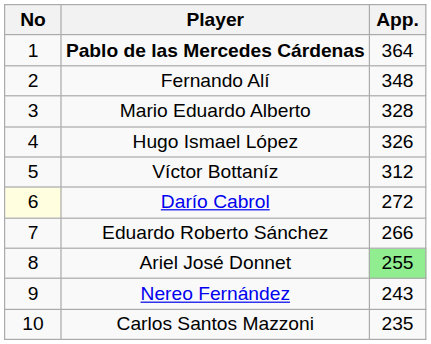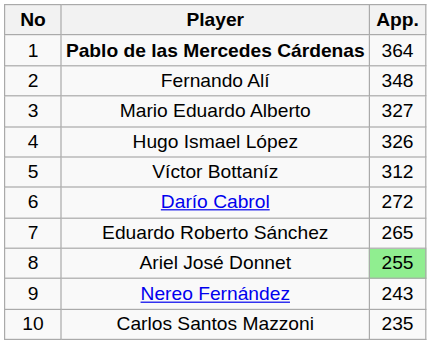Mario Eduardo Alberto | App.: 328 -> 327
Darío Cabrol | No: lightyellow background -> no background
Eduardo Roberto Sánchez | App.: 266 -> 265
